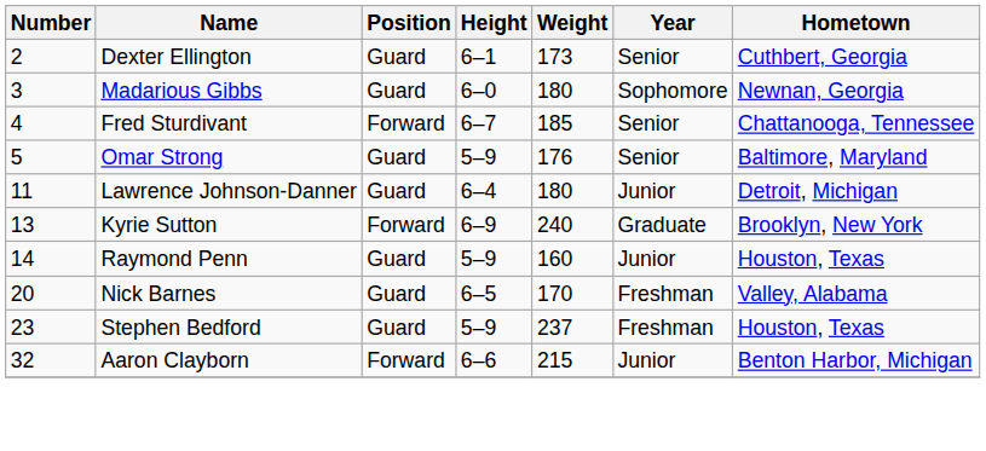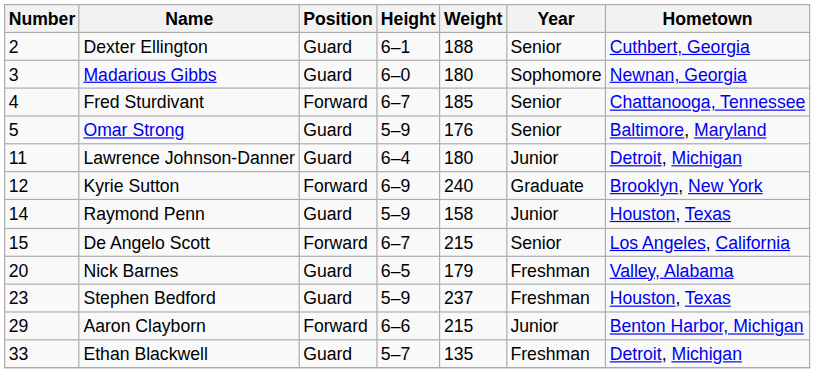Dexter Ellington | Weight: 173 -> 188
Kyrie Sutton | Number: 13 -> 12
Raymond Penn | Weight: 160 -> 158
+ row: 15 | De Angelo Scott | Forward | 6–7 | 215 | Senior | Los Angeles, California
Nick Barnes | Weight: 170 -> 179
Aaron Clayborn | Number: 32 -> 29
+ row: 33 | Ethan Blackwell | Guard | 5–7 | 135 | Freshman | Detroit, Michigan
